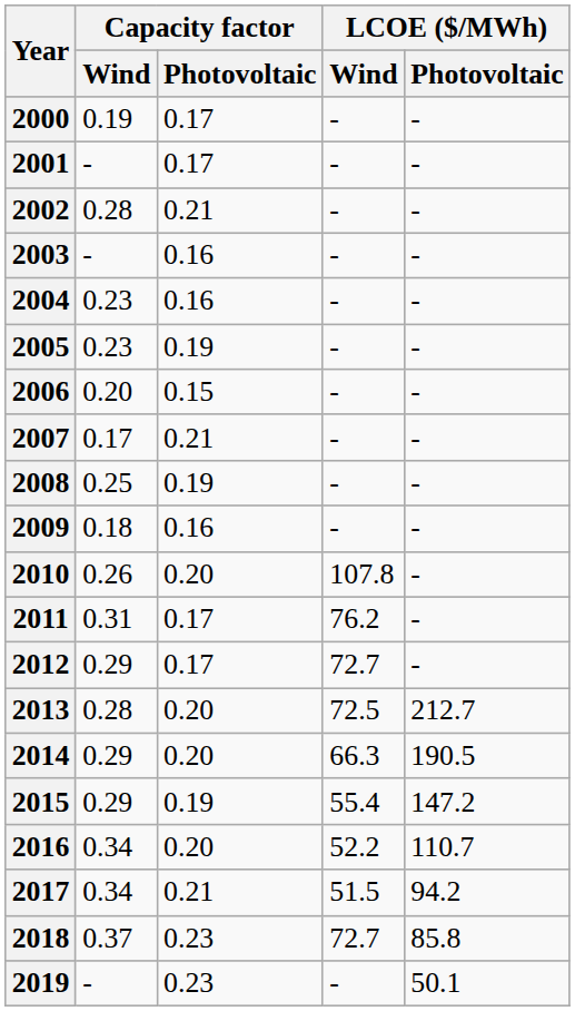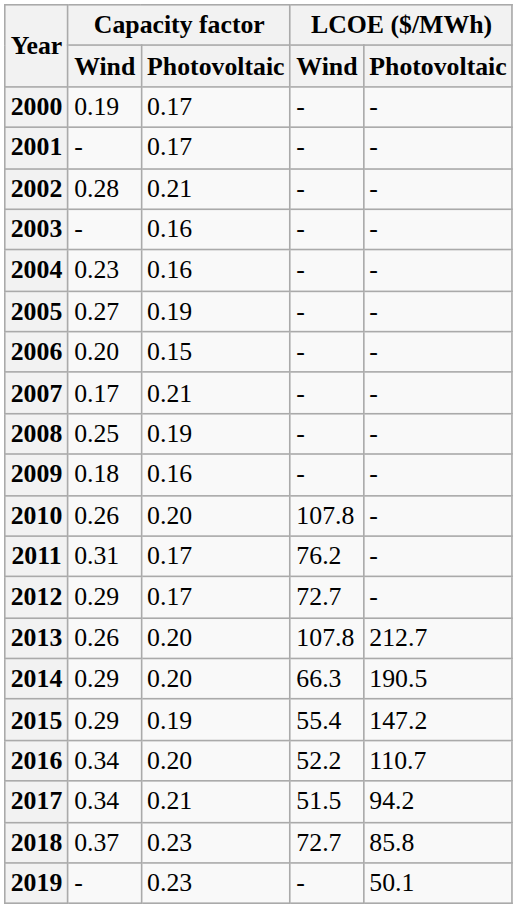2005 | Capacity factor / Wind: 0.23 -> 0.27
2013 | Capacity factor / Wind: 0.28 -> 0.26
2013 | LCOE ($/MWh) / Wind: 72.5 -> 107.8
